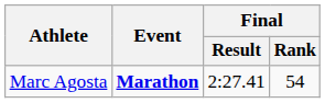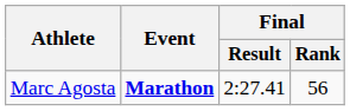Marc Agosta | Final / Rank: 54 -> 56
